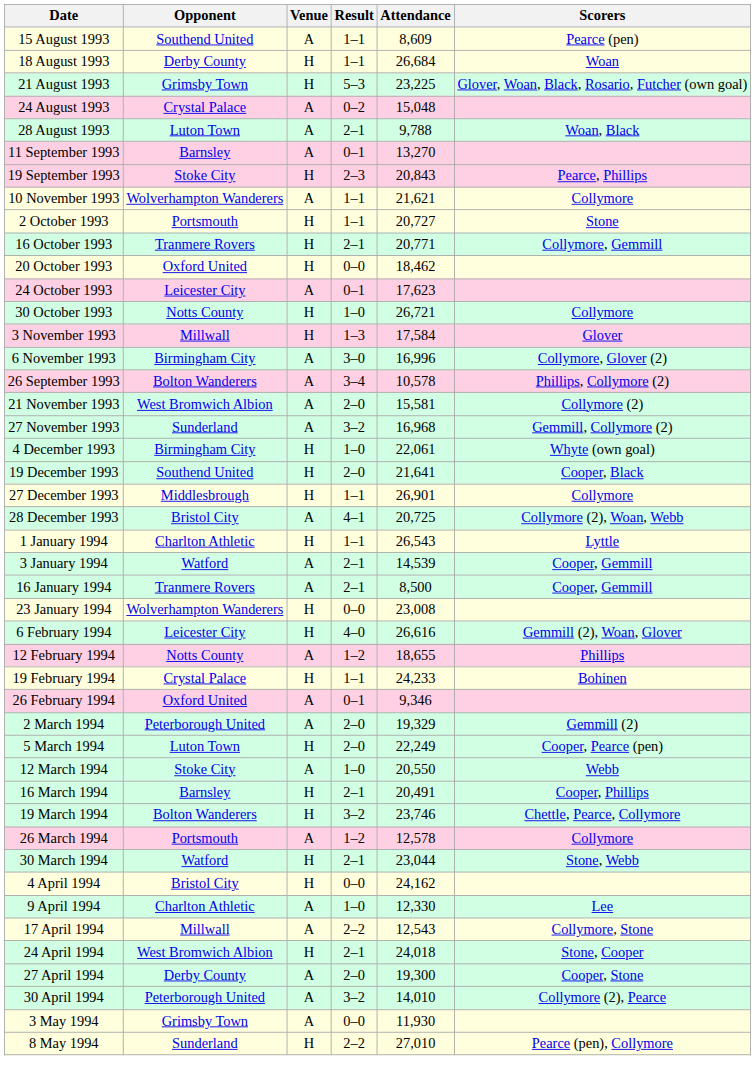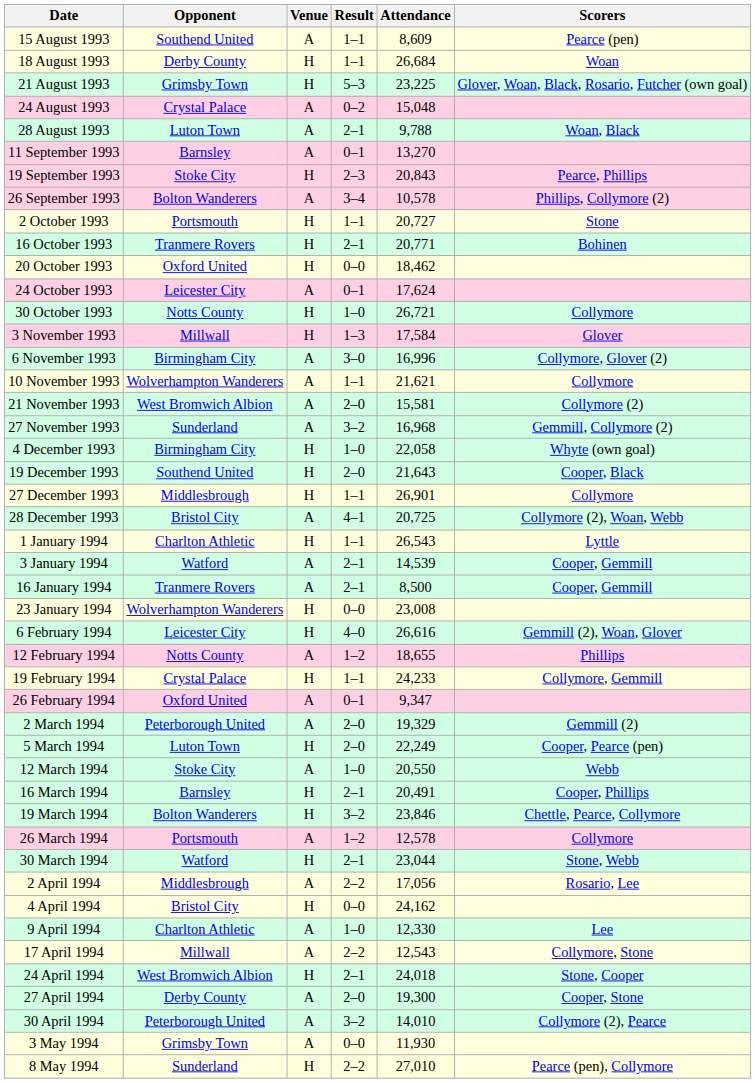rows swapped: 26 September 1993 <-> 10 November 1993
16 October 1993 | Scorers: Collymore, Gemmill -> Bohinen
24 October 1993 | Attendance: 17,623 -> 17,624
4 December 1993 | Attendance: 22,061 -> 22,058
19 December 1993 | Attendance: 21,641 -> 21,643
19 February 1994 | Scorers: Bohinen -> Collymore, Gemmill
26 February 1994 | Attendance: 9,346 -> 9,347
19 March 1994 | Attendance: 23,746 -> 23,846
+ row: 2 April 1994 | Middlesbrough | A | 2–2 | 17,056 | Rosario, Lee
